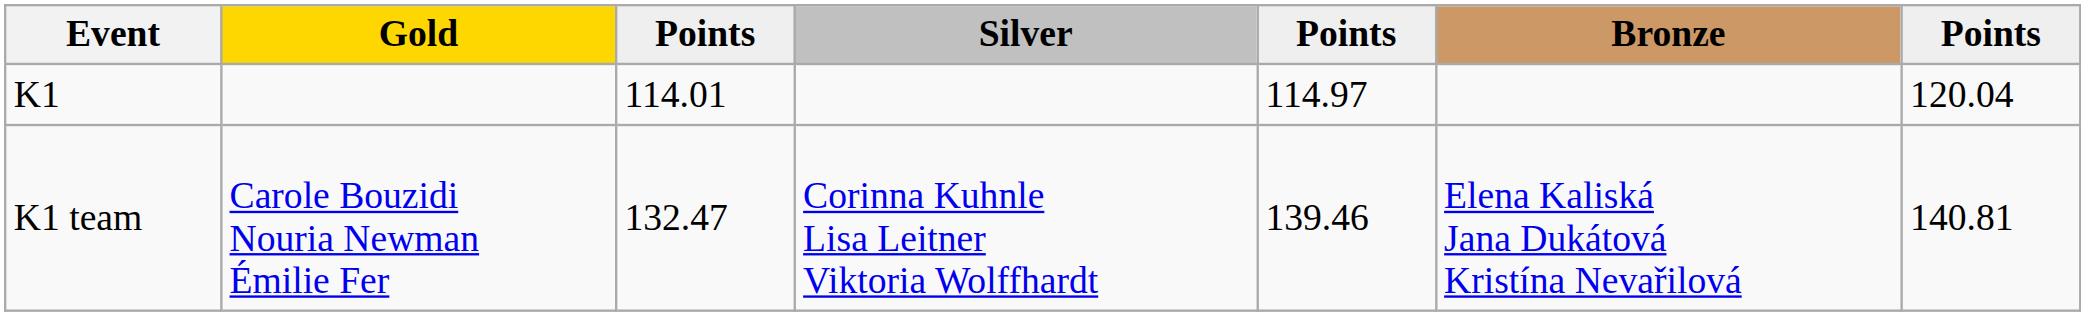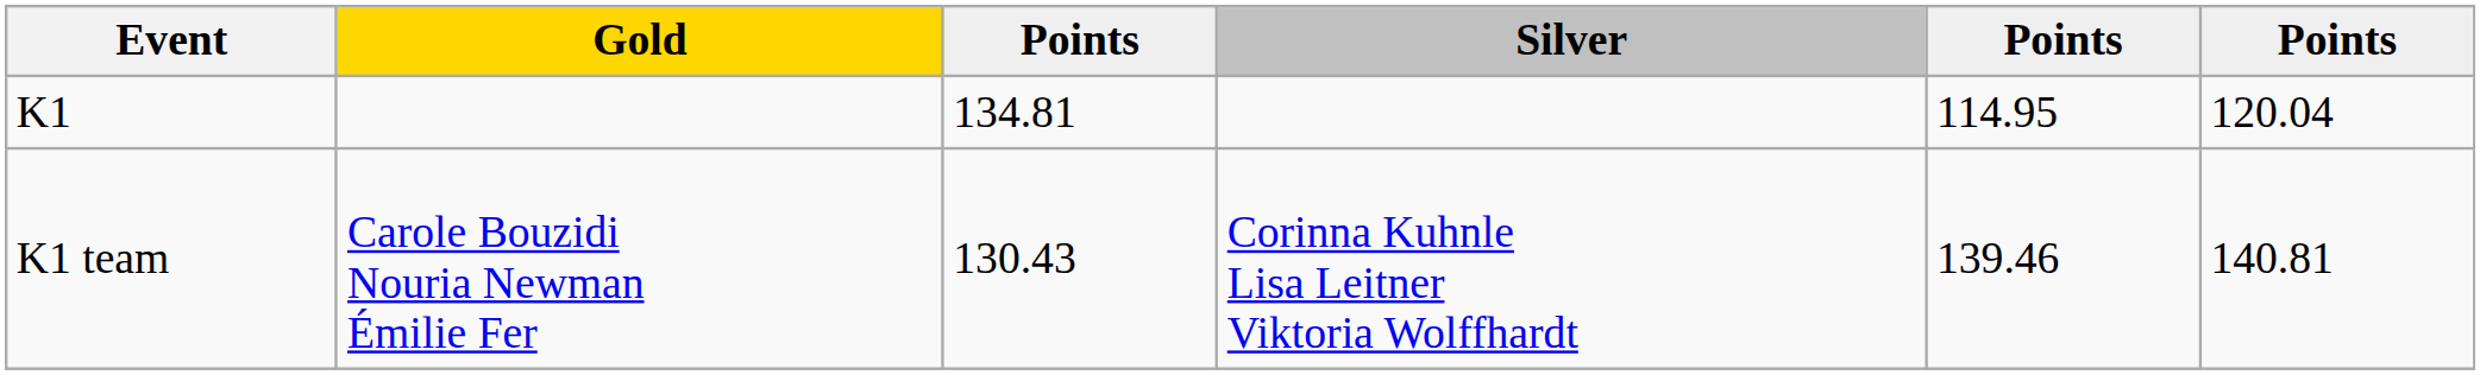- column: Bronze | Elena Kaliská Jana Dukátová Kristína Nevařilová
K1 | column 3: 114.01 -> 134.81
K1 | column 5: 114.97 -> 114.95
K1 team | column 3: 132.47 -> 130.43
